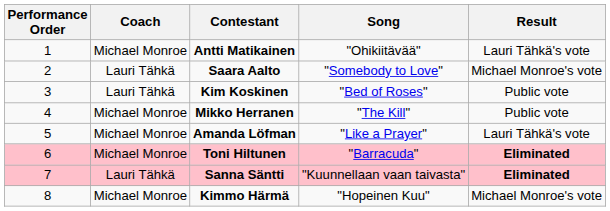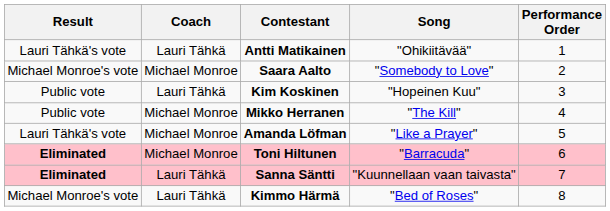columns swapped: Performance Order <-> Result
Antti Matikainen | Coach: Michael Monroe -> Lauri Tähkä
Saara Aalto | Coach: Lauri Tähkä -> Michael Monroe
Kim Koskinen | Song: "Bed of Roses" -> "Hopeinen Kuu"
Kimmo Härmä | Coach: Michael Monroe -> Lauri Tähkä
Kimmo Härmä | Song: "Hopeinen Kuu" -> "Bed of Roses"
